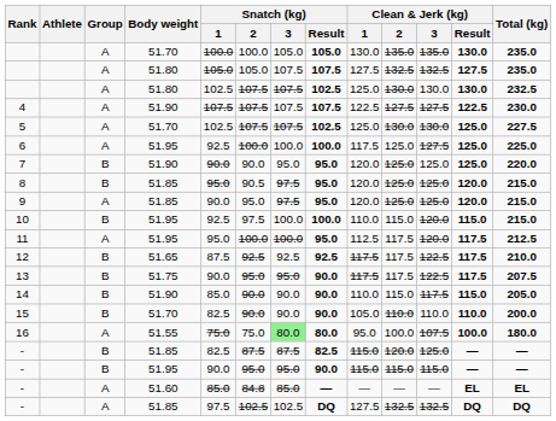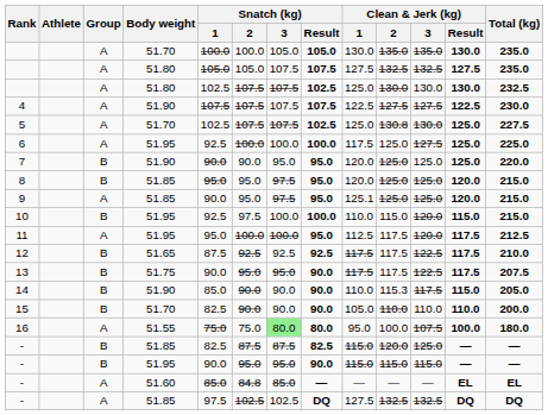5 | Clean & Jerk (kg) / 2: 130.0 -> 130.8
8 | Snatch (kg) / 2: 90.5 -> 95.0
9 | Clean & Jerk (kg) / 1: 120.0 -> 125.1
14 | Clean & Jerk (kg) / 2: 115.0 -> 115.3
